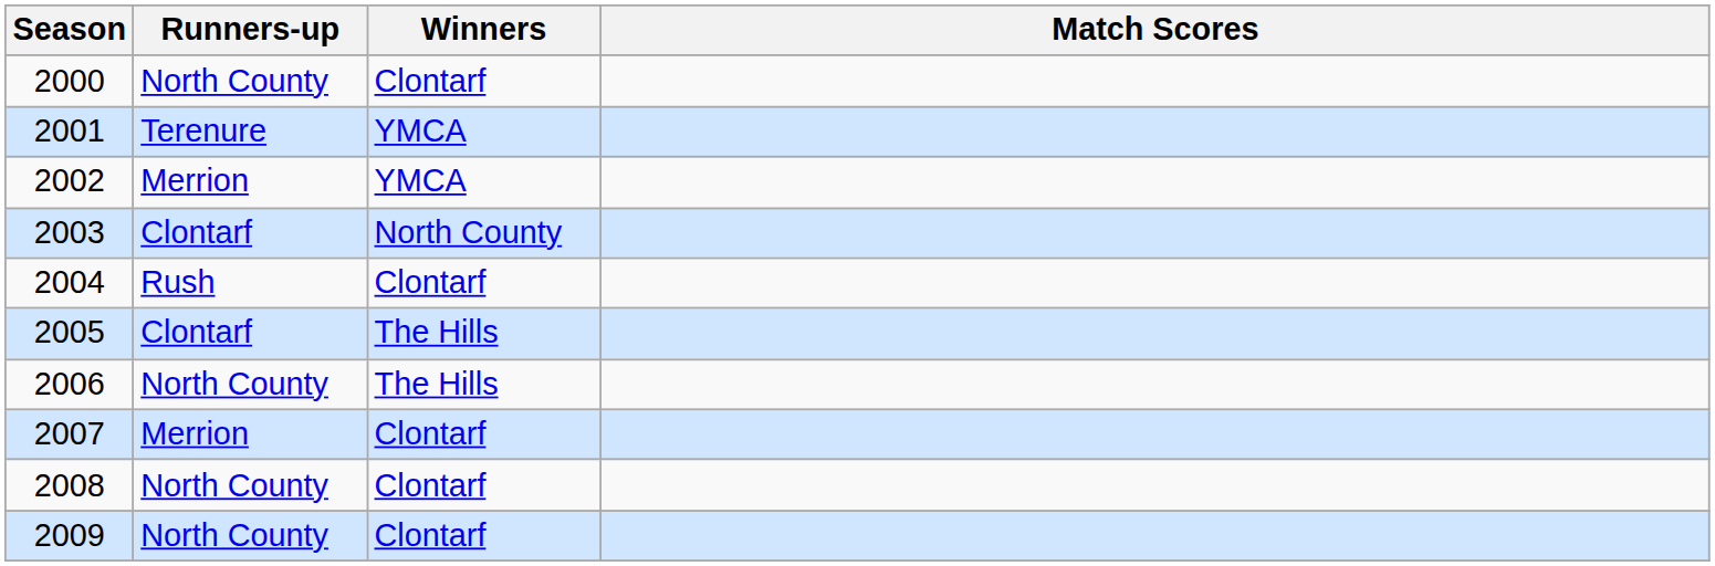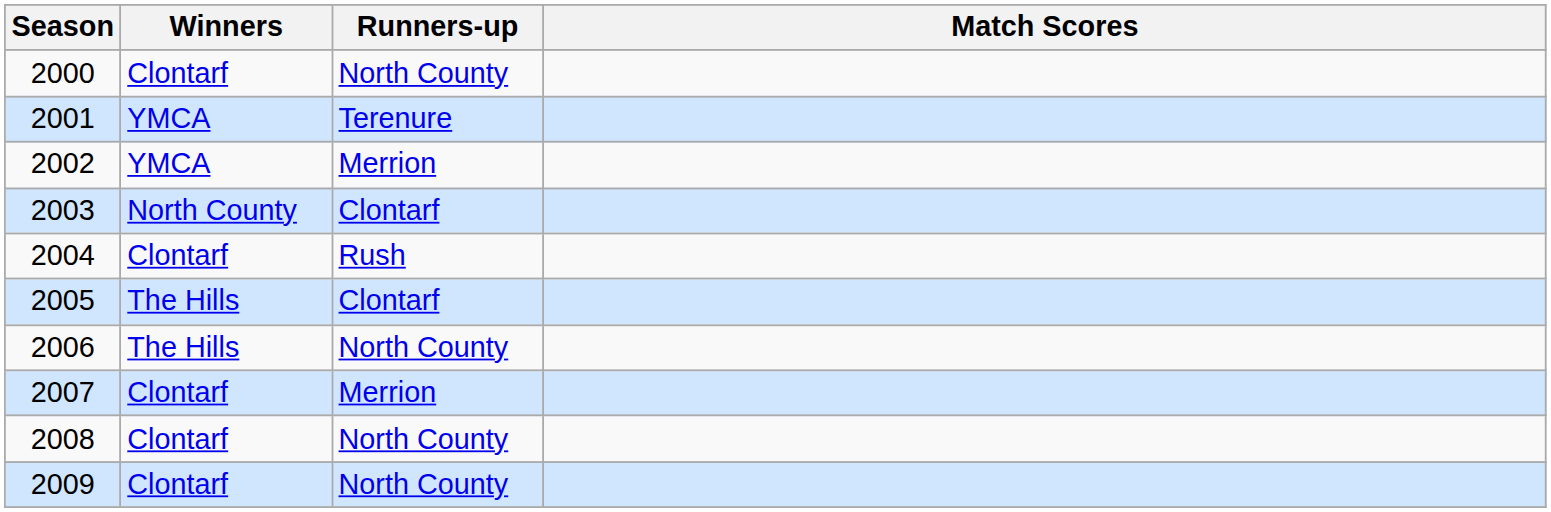columns swapped: Winners <-> Runners-up
